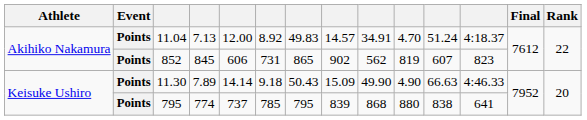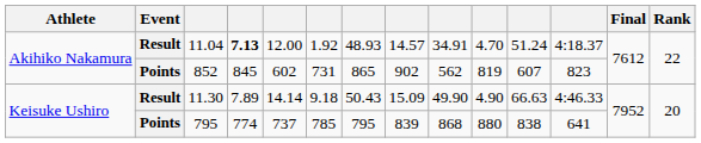11.04 | Event: Points -> Result
11.04 | column 4: normal -> bold
11.04 | column 6: 8.92 -> 1.92
11.04 | column 7: 49.83 -> 48.93
852 | column 5: 606 -> 602
11.30 | Event: Points -> Result
